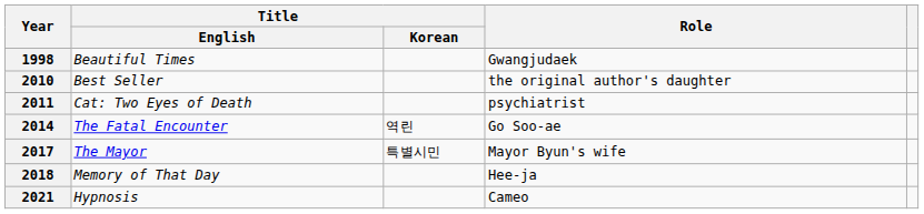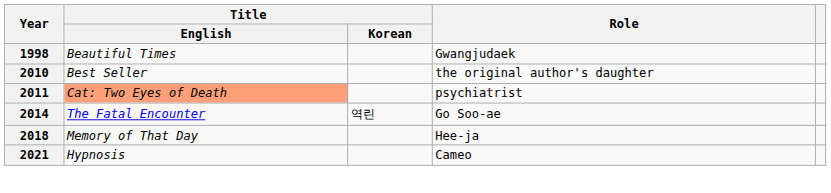2011 | Title / English: no background -> lightsalmon background
- row: 2017 | The Mayor | 특별시민 | Mayor Byun's wife
